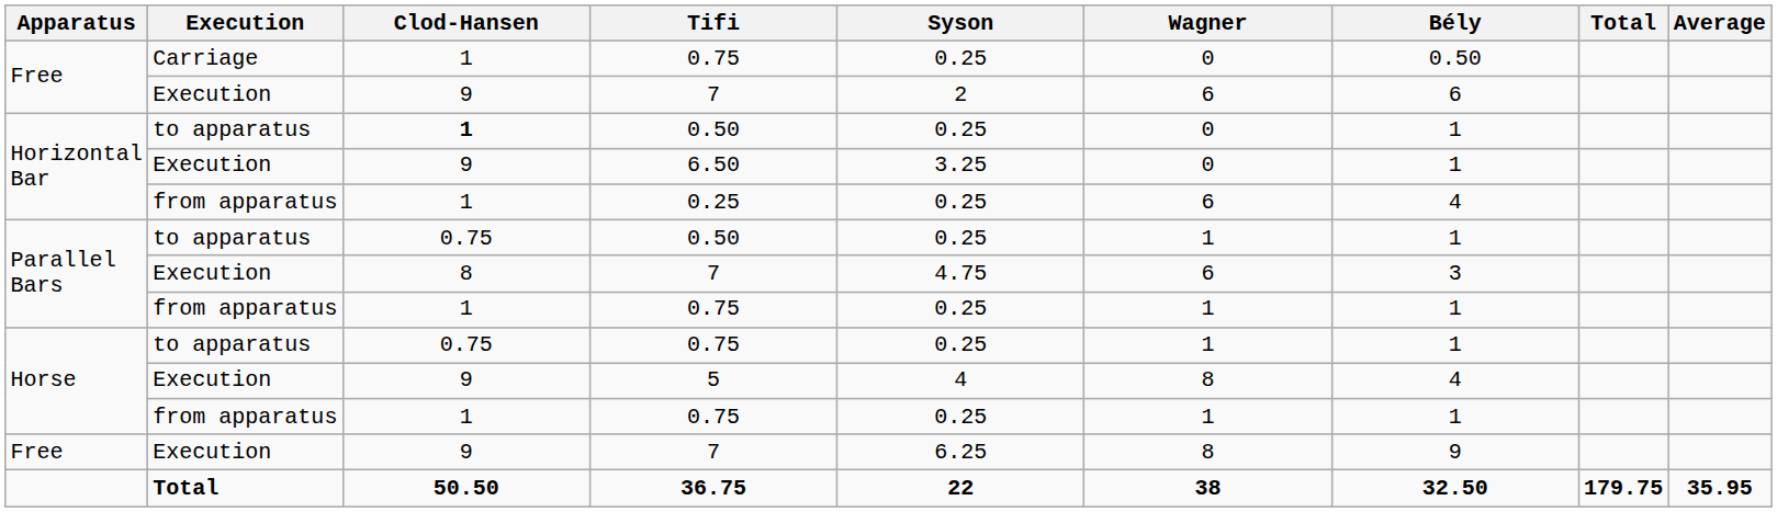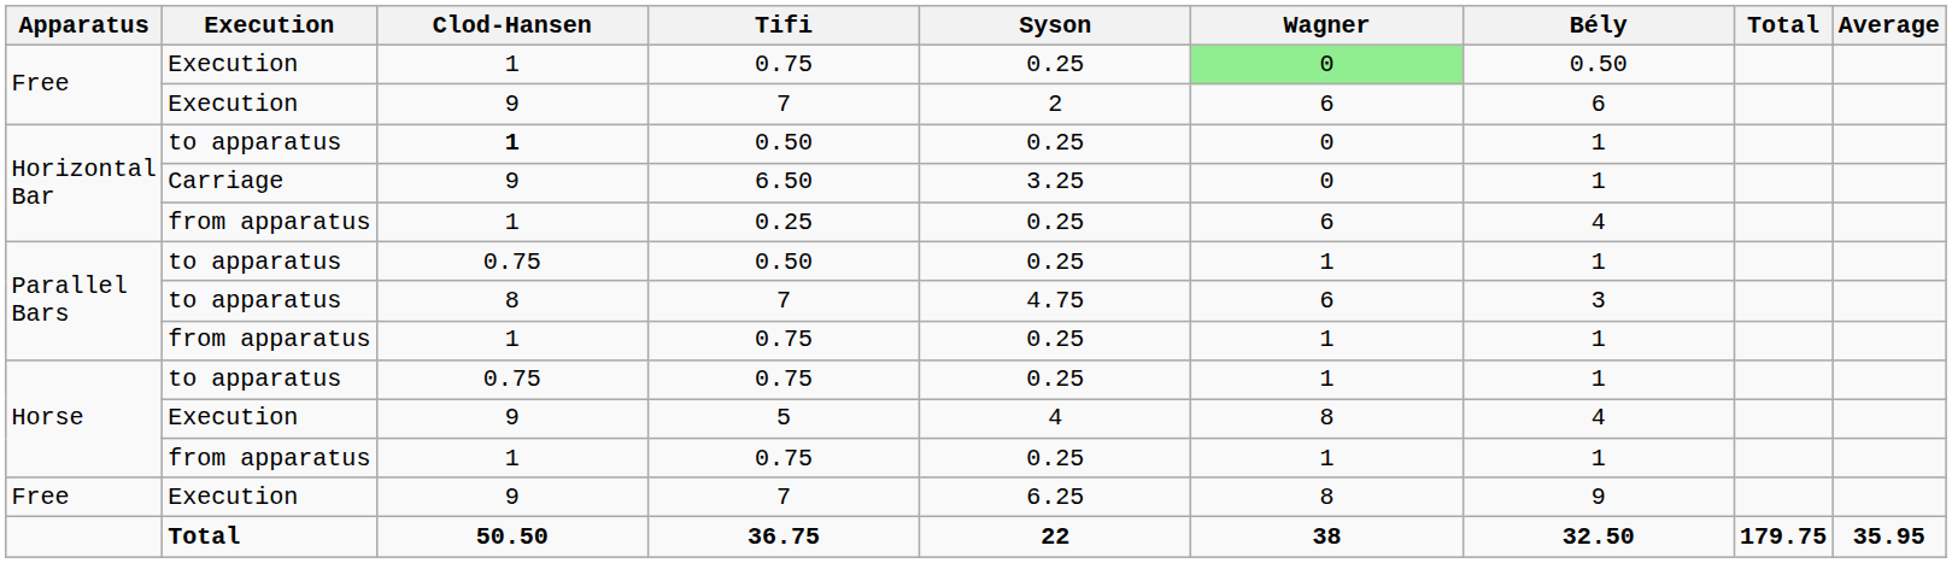Free / 0.75 | Execution: Carriage -> Execution
Free / 0.75 | Wagner: no background -> lightgreen background
6.50 | Execution: Execution -> Carriage
Parallel Bars / 7 | Execution: Execution -> to apparatus
